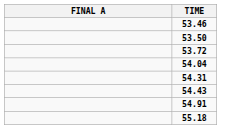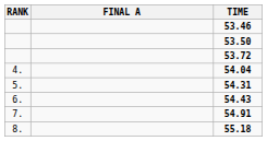+ column: RANK | 4. | 5. | 6. | 7. | 8.
